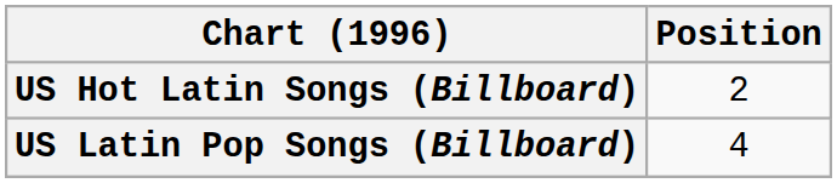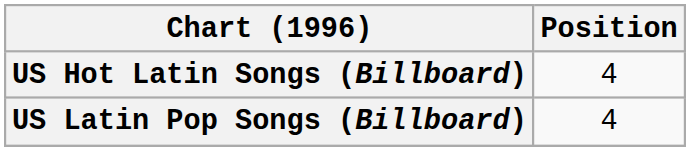US Hot Latin Songs (Billboard) | Position: 2 -> 4
